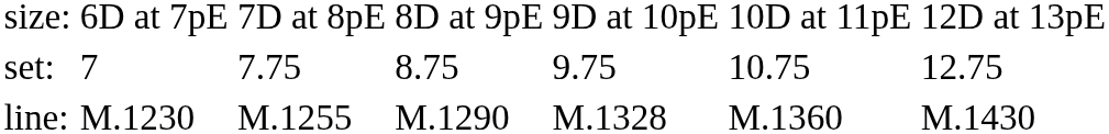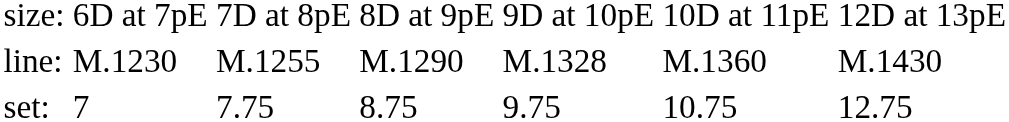rows swapped: set: <-> line:
